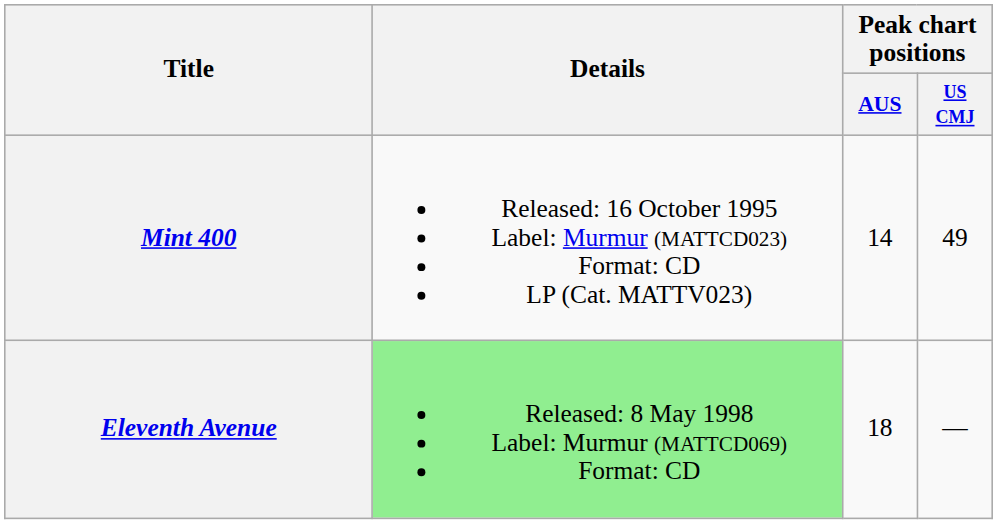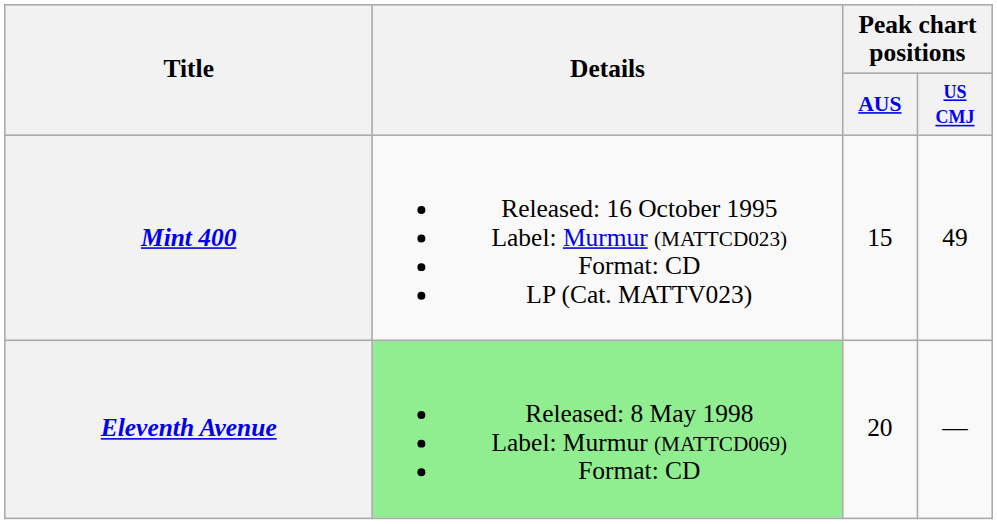Mint 400 | Peak chart positions / AUS: 14 -> 15
Eleventh Avenue | Peak chart positions / AUS: 18 -> 20
